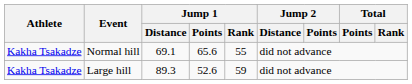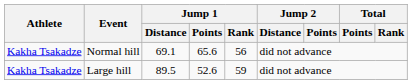Normal hill | Jump 1 / Rank: 55 -> 56
Large hill | Jump 1 / Distance: 89.3 -> 89.5
